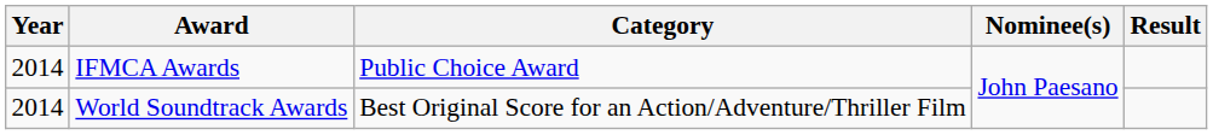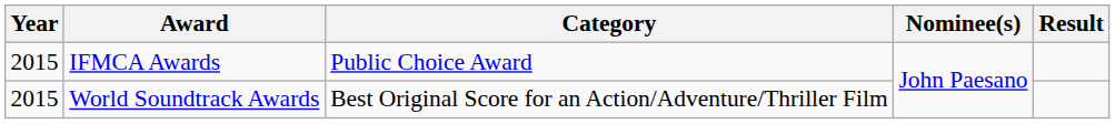IFMCA Awards | Year: 2014 -> 2015
World Soundtrack Awards | Year: 2014 -> 2015
